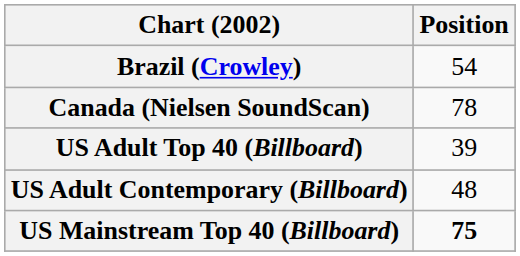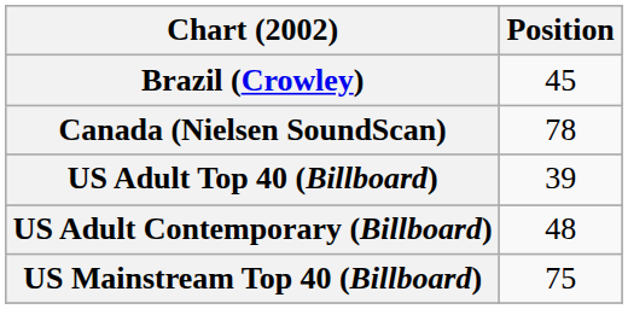Brazil (Crowley) | Position: 54 -> 45
US Mainstream Top 40 (Billboard) | Position: bold -> normal
